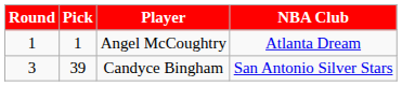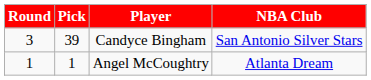rows swapped: Angel McCoughtry <-> Candyce Bingham
